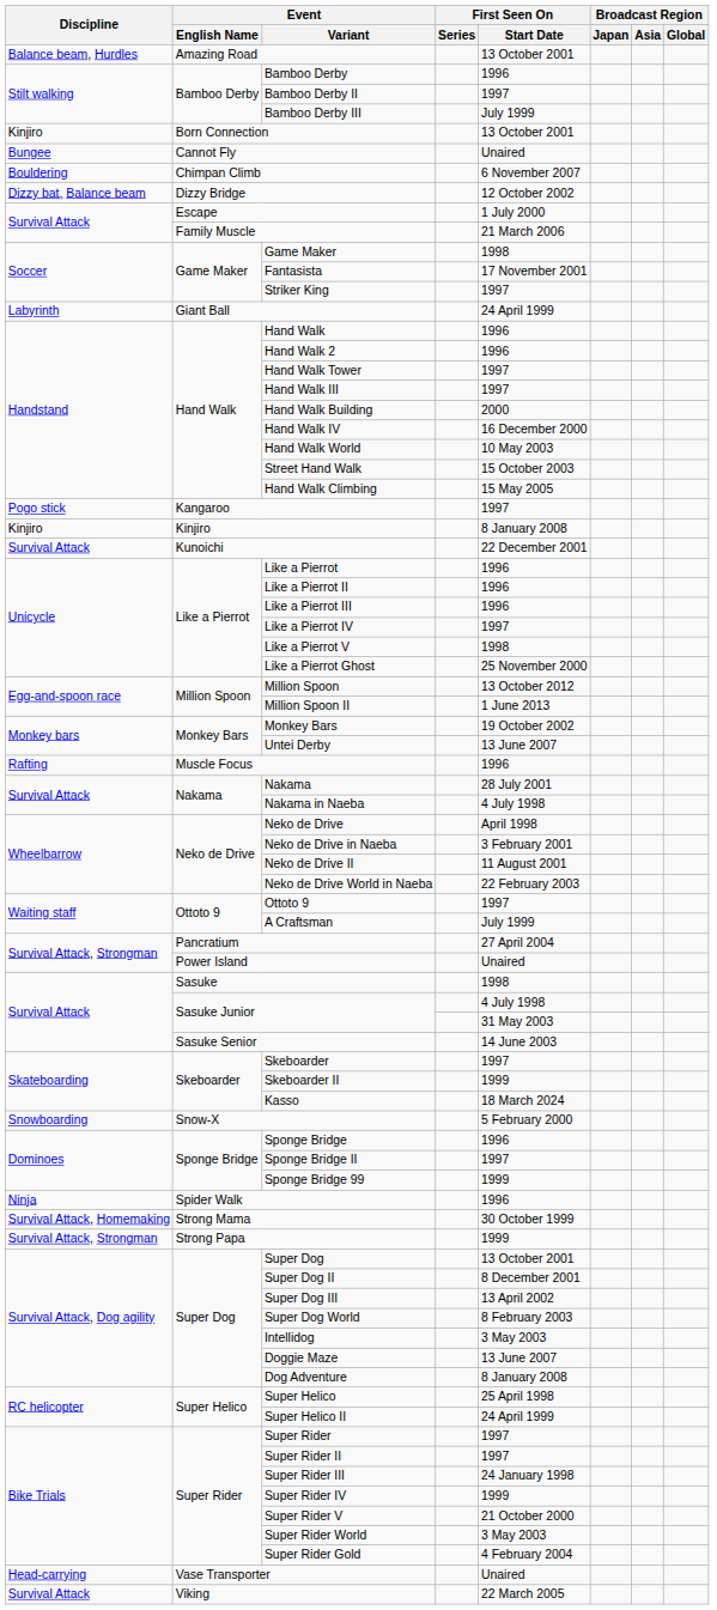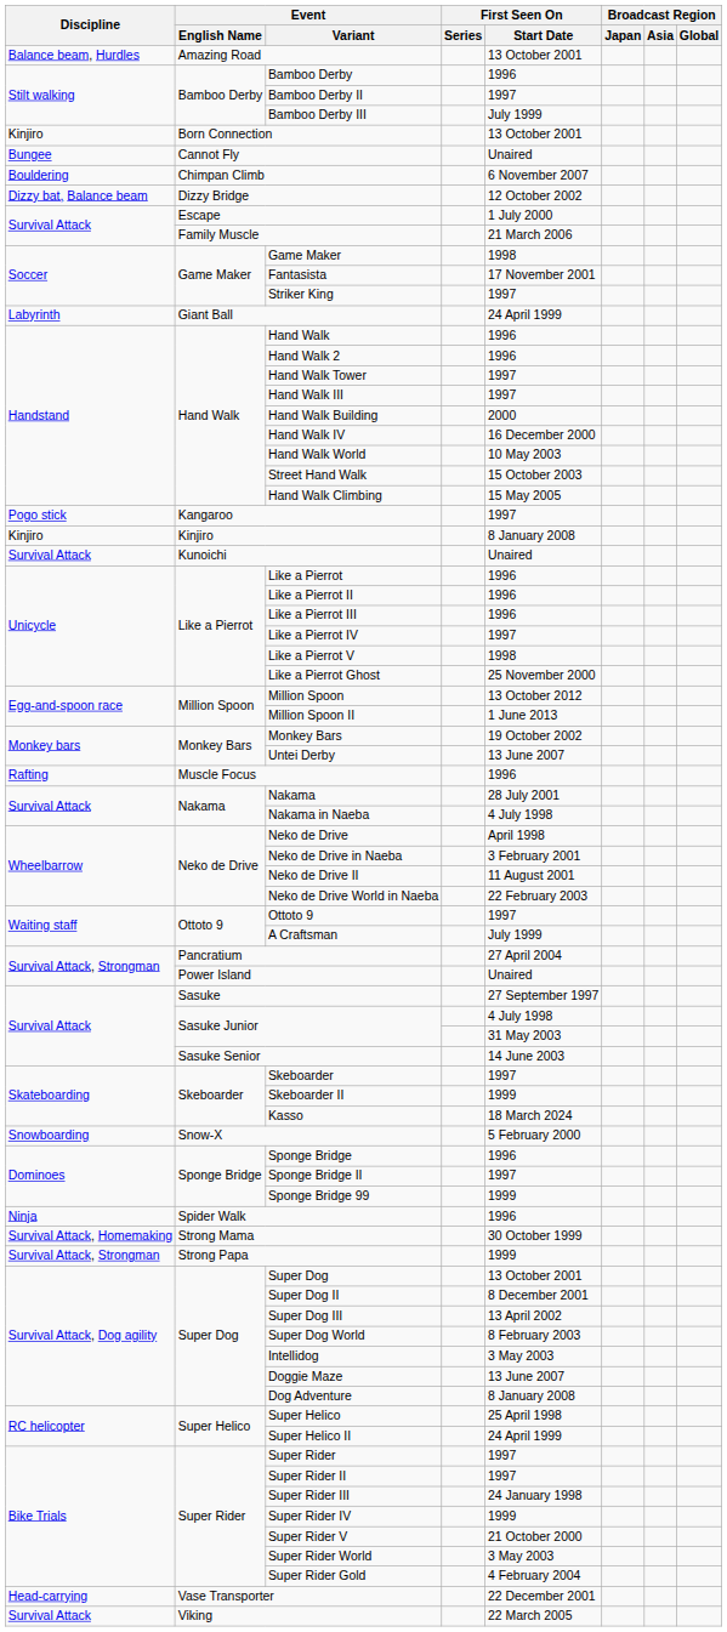Kunoichi | First Seen On / Start Date: 22 December 2001 -> Unaired
Sasuke | First Seen On / Start Date: 1998 -> 27 September 1997
Vase Transporter | First Seen On / Start Date: Unaired -> 22 December 2001
